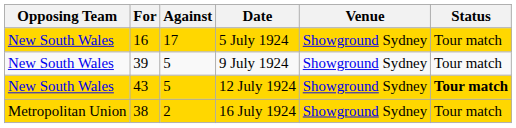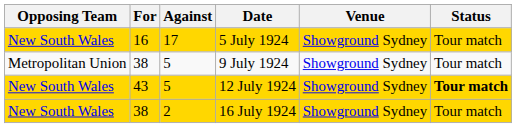9 July 1924 | Opposing Team: New South Wales -> Metropolitan Union
9 July 1924 | For: 39 -> 38
16 July 1924 | Opposing Team: Metropolitan Union -> New South Wales
